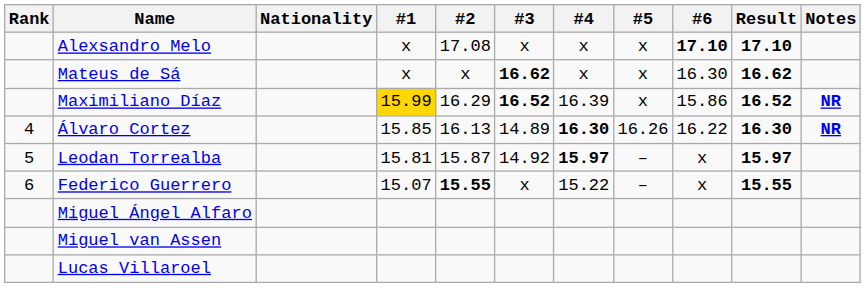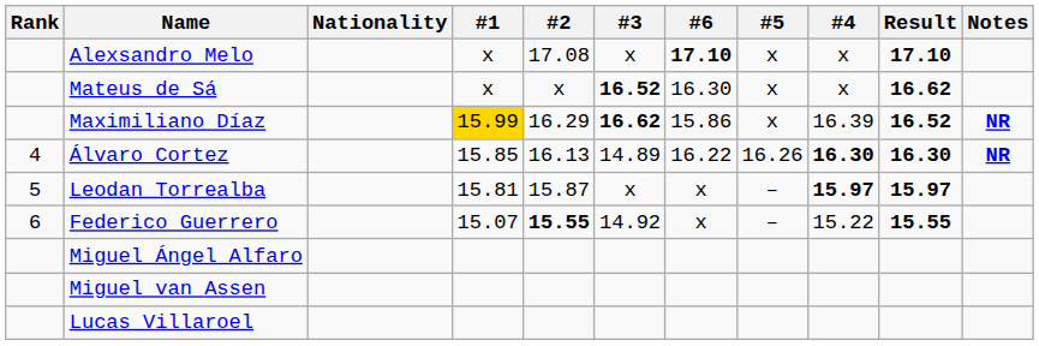columns swapped: #4 <-> #6
Mateus de Sá | #3: 16.62 -> 16.52
Maximiliano Díaz | #3: 16.52 -> 16.62
Leodan Torrealba | #3: 14.92 -> x
Federico Guerrero | #3: x -> 14.92
